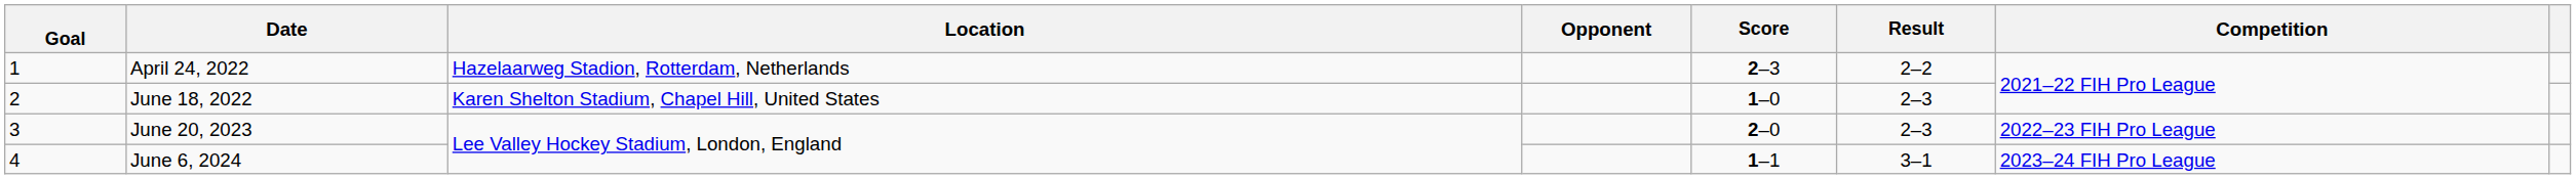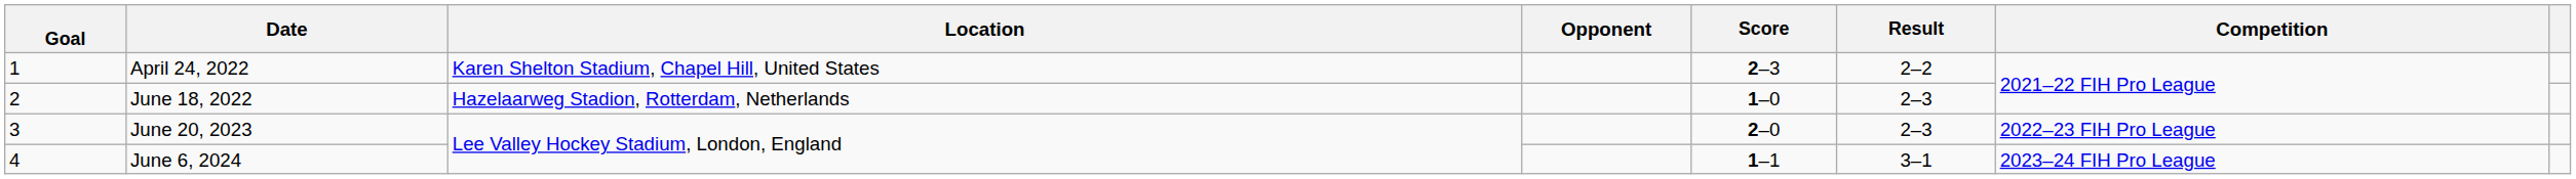April 24, 2022 | Location: Hazelaarweg Stadion, Rotterdam, Netherlands -> Karen Shelton Stadium, Chapel Hill, United States
June 18, 2022 | Location: Karen Shelton Stadium, Chapel Hill, United States -> Hazelaarweg Stadion, Rotterdam, Netherlands
